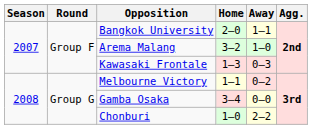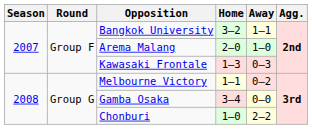Bangkok University | Home: 2–0 -> 3–2
Arema Malang | Home: 3–2 -> 2–0
